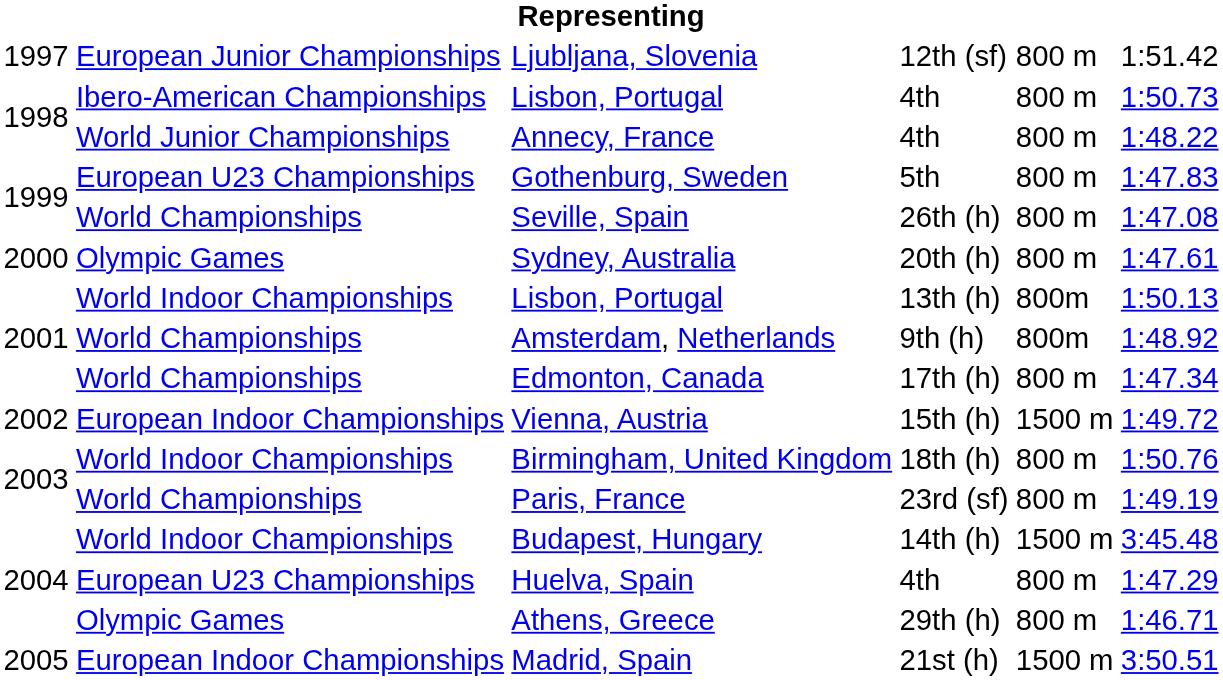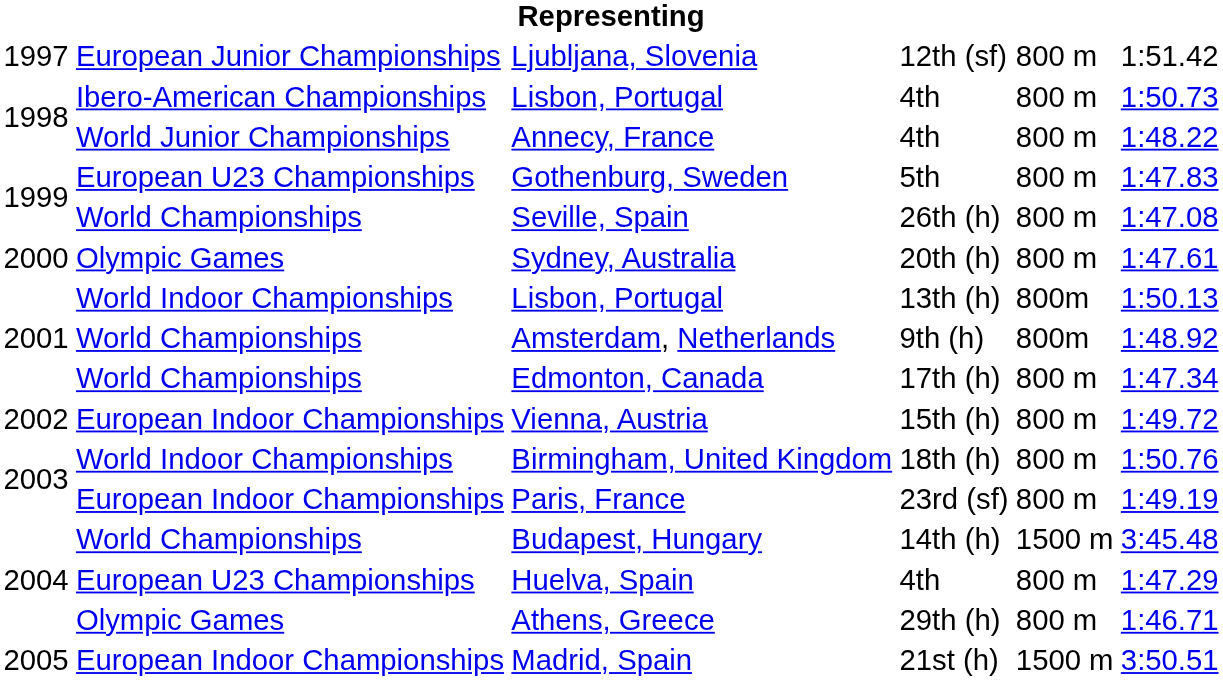Vienna, Austria | column 5: 1500 m -> 800 m
Paris, France | column 2: World Championships -> European Indoor Championships
Budapest, Hungary | column 2: World Indoor Championships -> World Championships
